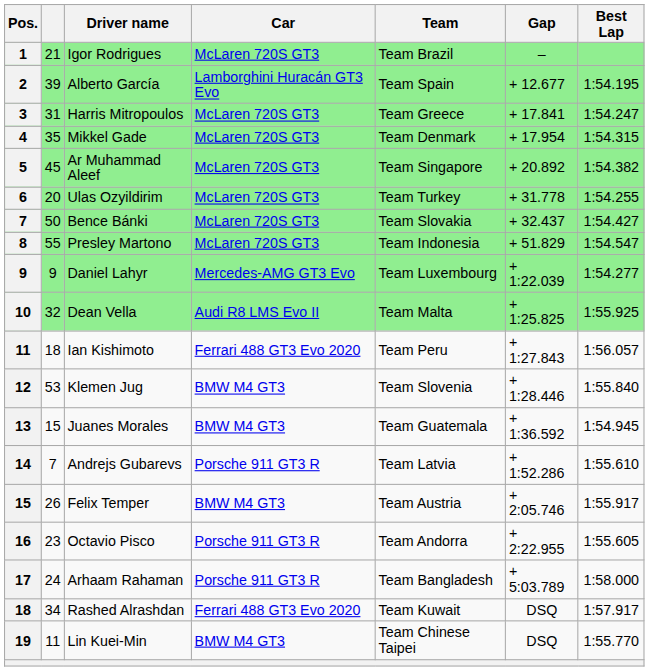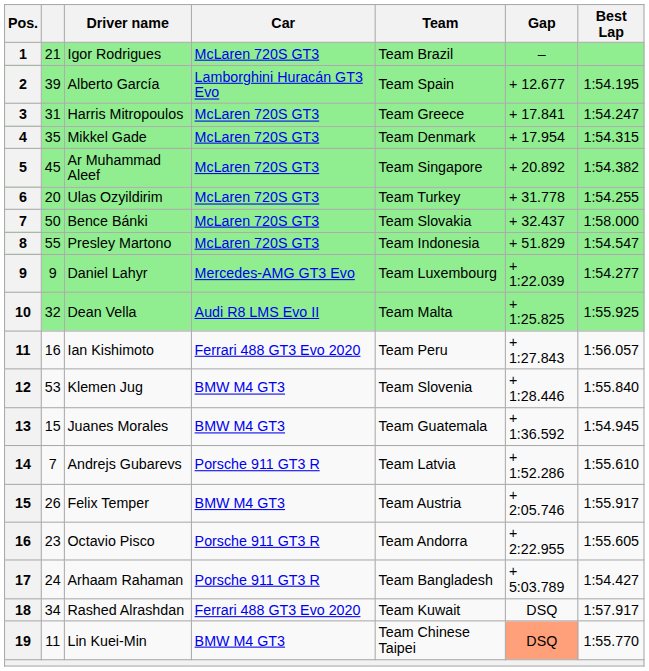Bence Bánki | Best Lap: 1:54.427 -> 1:58.000
Ian Kishimoto | column 2: 18 -> 16
Arhaam Rahaman | Best Lap: 1:58.000 -> 1:54.427
Lin Kuei-Min | Gap: no background -> lightsalmon background
